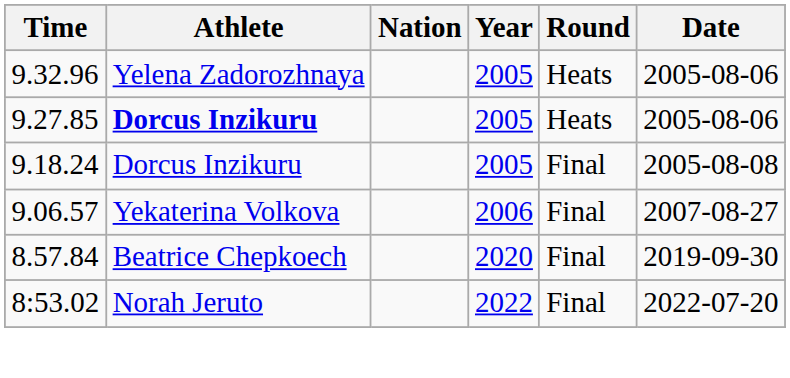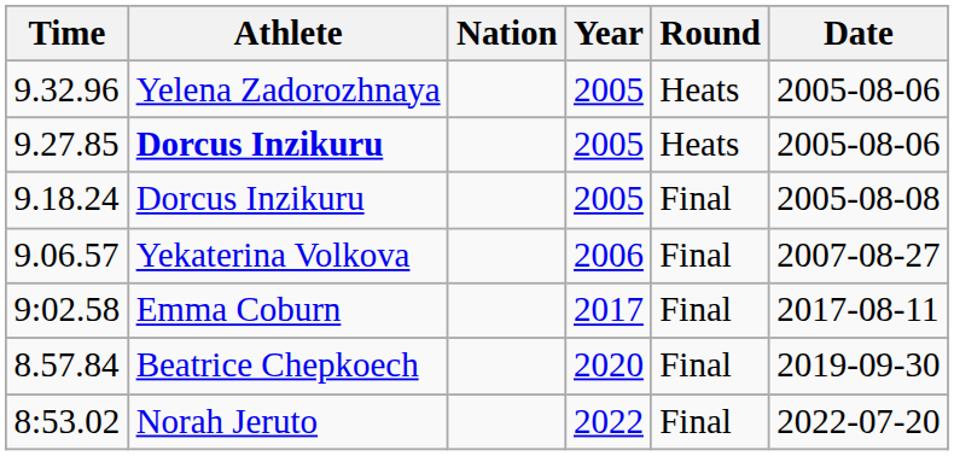+ row: 9:02.58 | Emma Coburn | 2017 | Final | 2017-08-11
